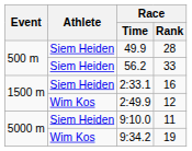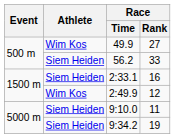49.9 | Athlete: Siem Heiden -> Wim Kos
49.9 | Race / Rank: 28 -> 27
9:34.2 | Athlete: Wim Kos -> Siem Heiden
